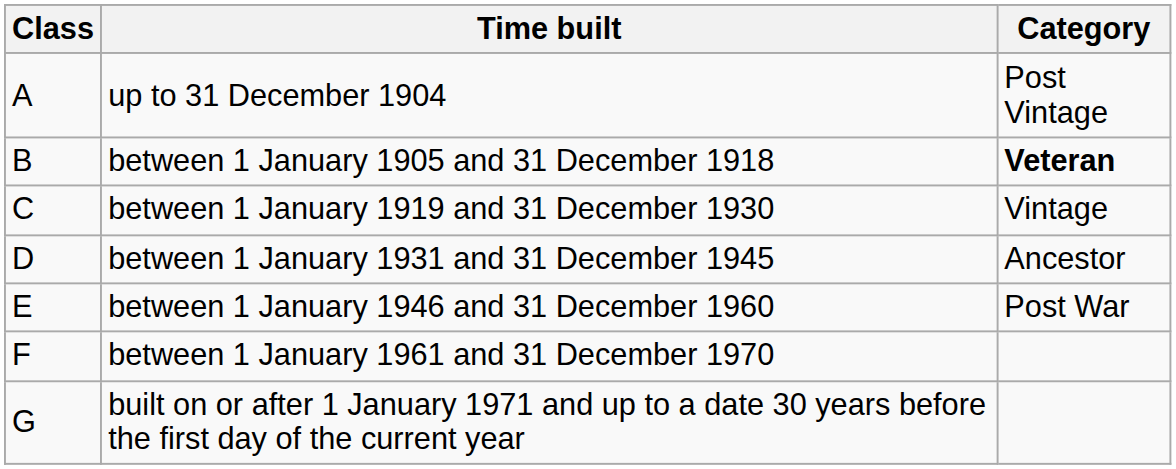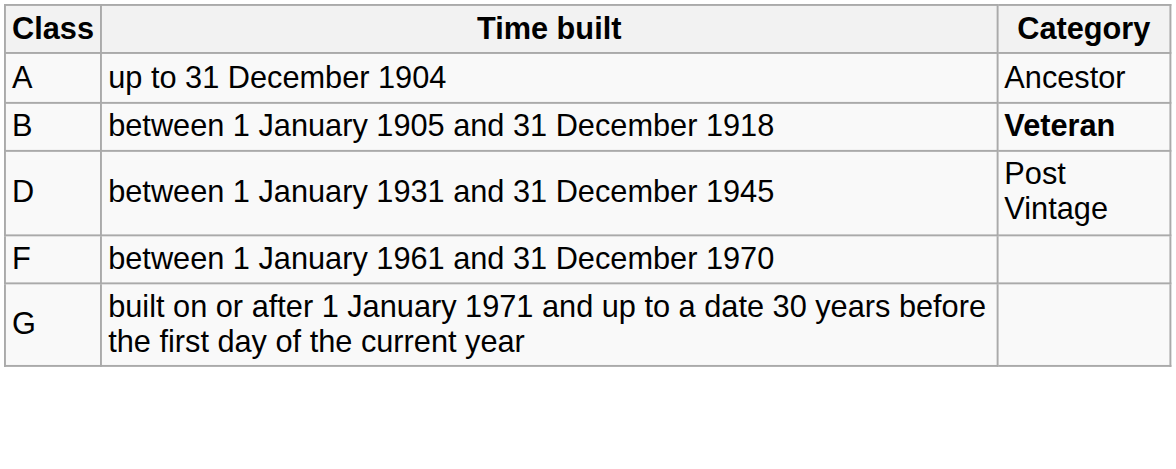up to 31 December 1904 | Category: Post Vintage -> Ancestor
- row: C | between 1 January 1919 and 31 December 1930 | Vintage
between 1 January 1931 and 31 December 1945 | Category: Ancestor -> Post Vintage
- row: E | between 1 January 1946 and 31 December 1960 | Post War
